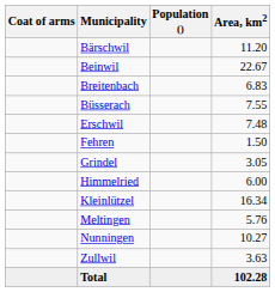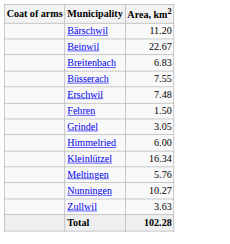- column: Population ()
